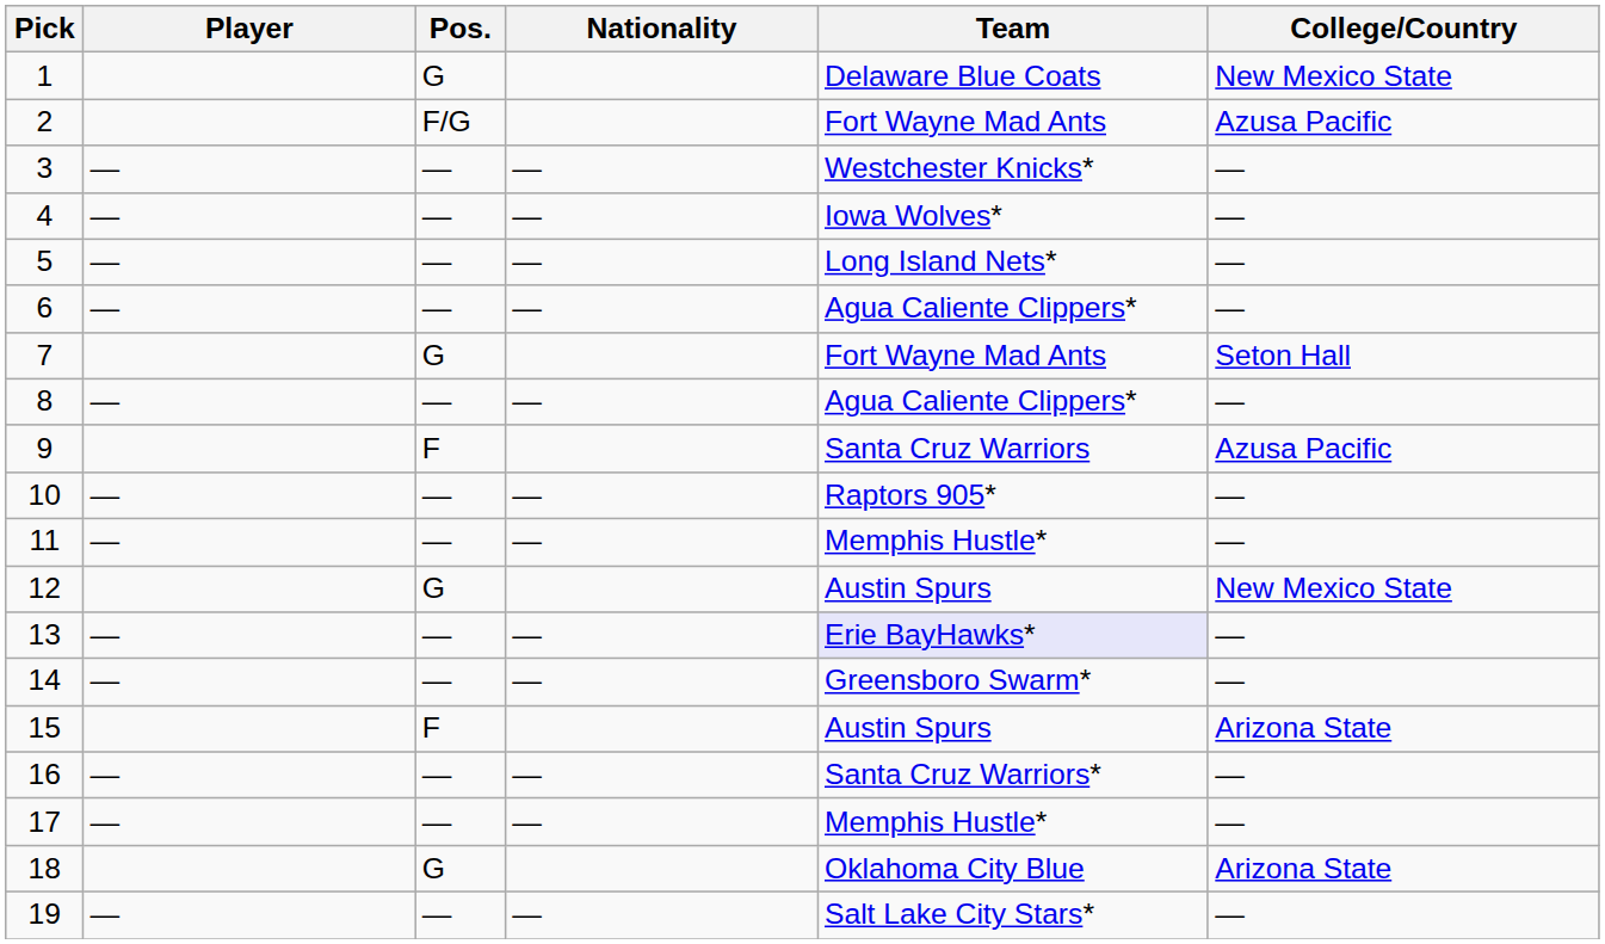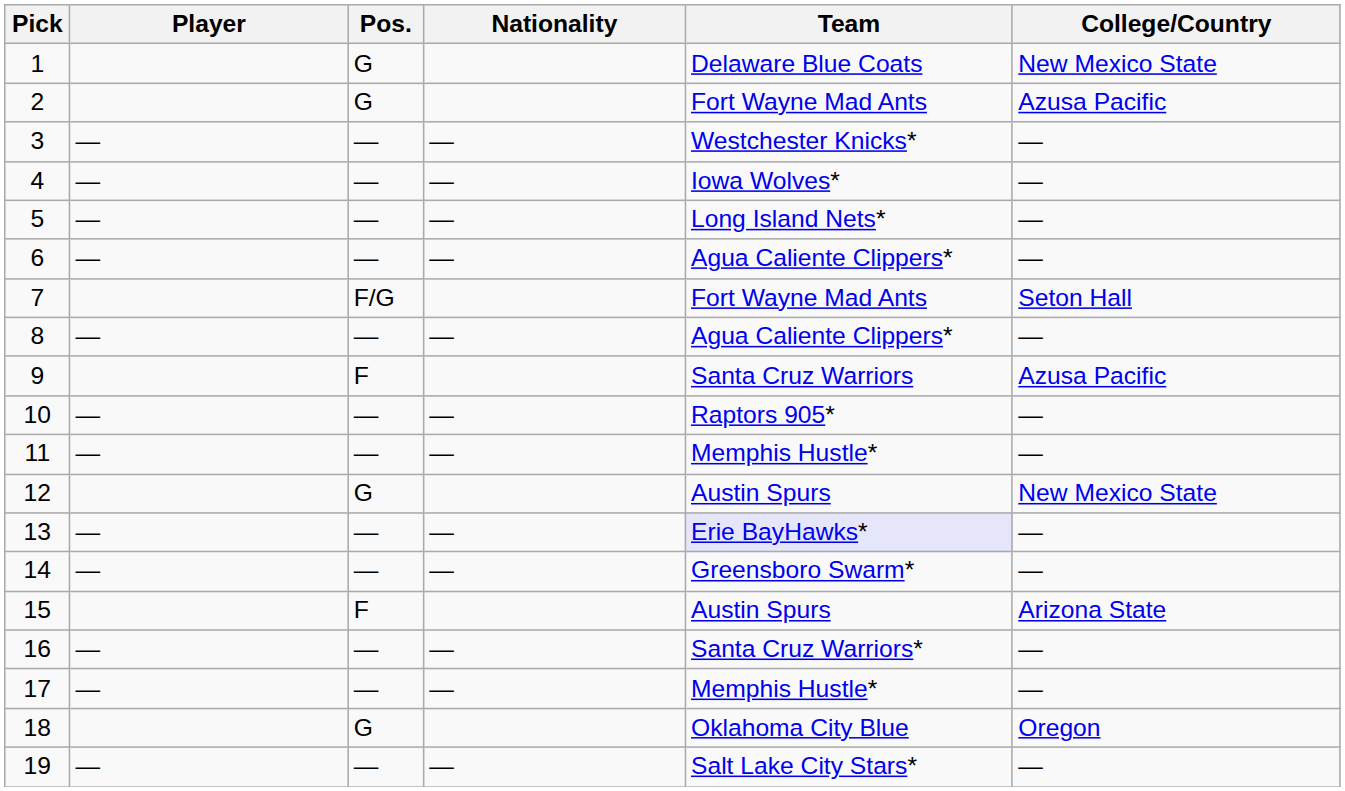2 | Pos.: F/G -> G
7 | Pos.: G -> F/G
18 | College/Country: Arizona State -> Oregon
